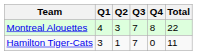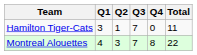rows swapped: Hamilton Tiger-Cats <-> Montreal Alouettes
